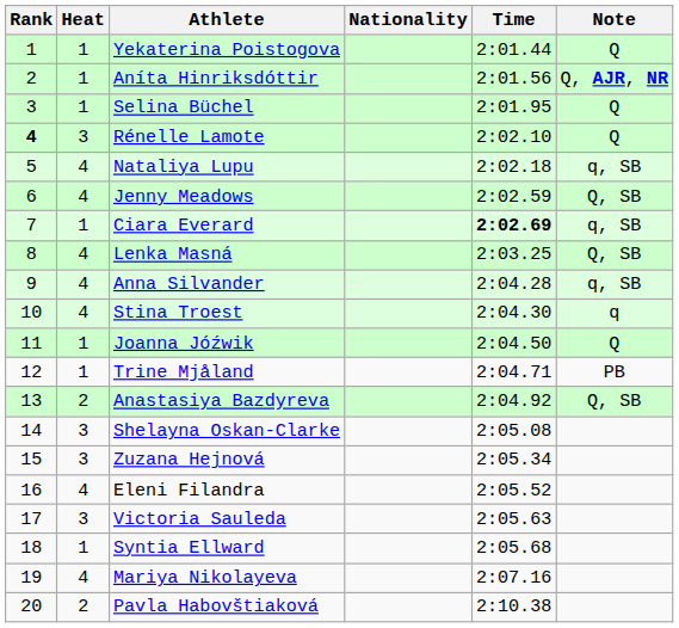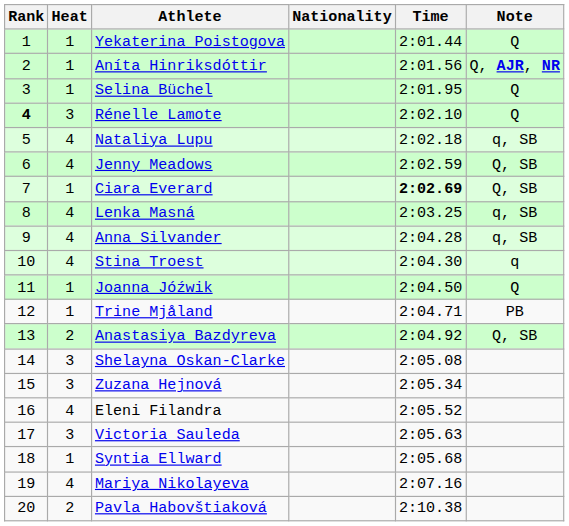Ciara Everard | Note: q, SB -> Q, SB
Lenka Masná | Note: Q, SB -> q, SB
